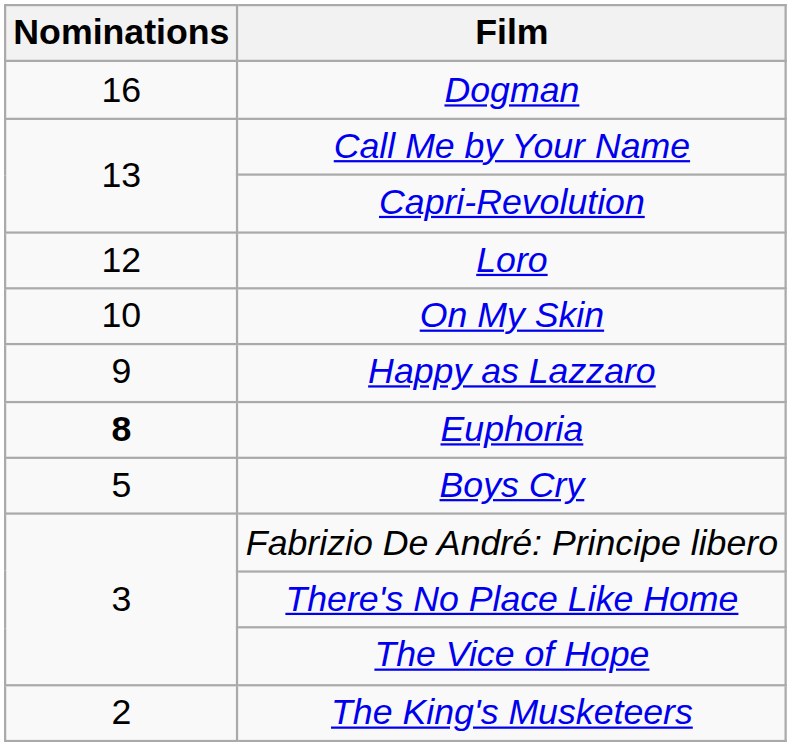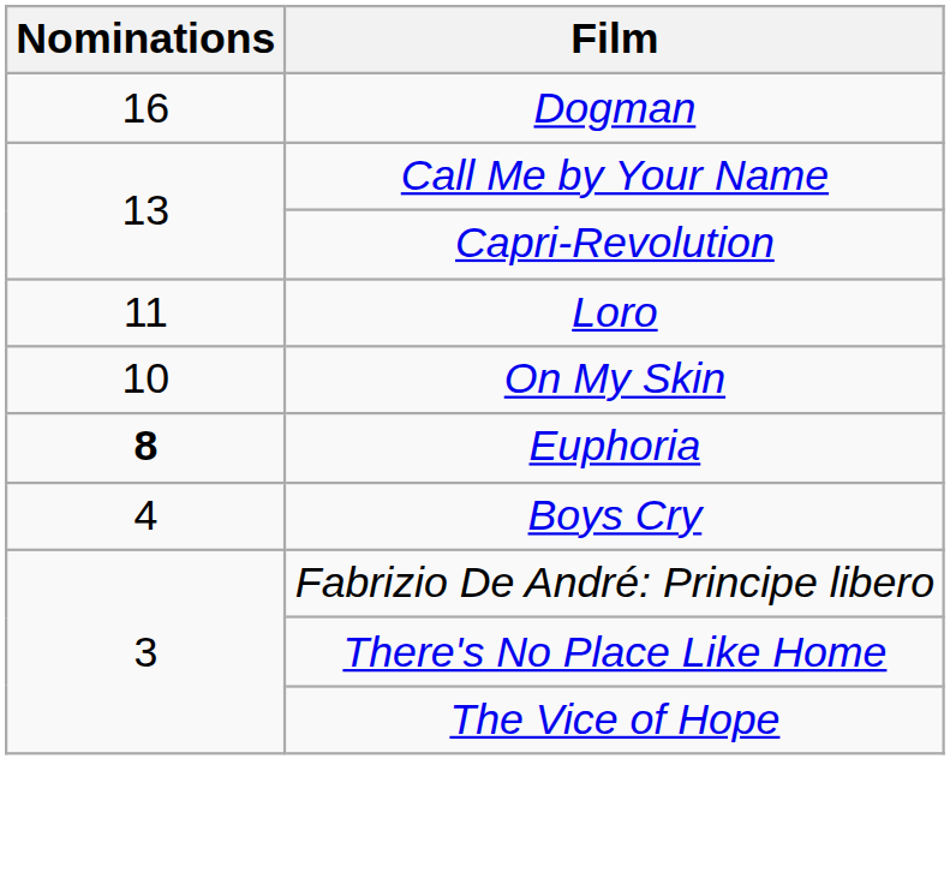Loro | Nominations: 12 -> 11
- row: 9 | Happy as Lazzaro
Boys Cry | Nominations: 5 -> 4
- row: 2 | The King's Musketeers
